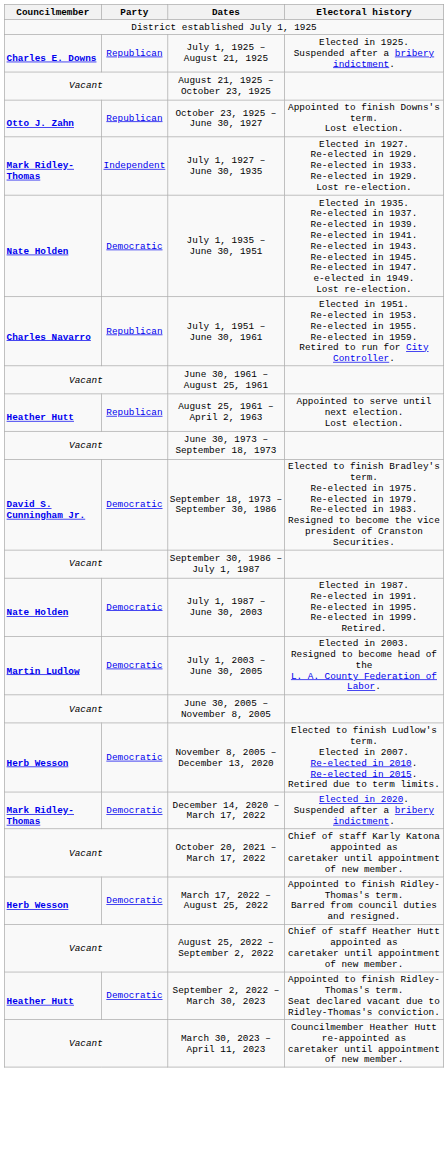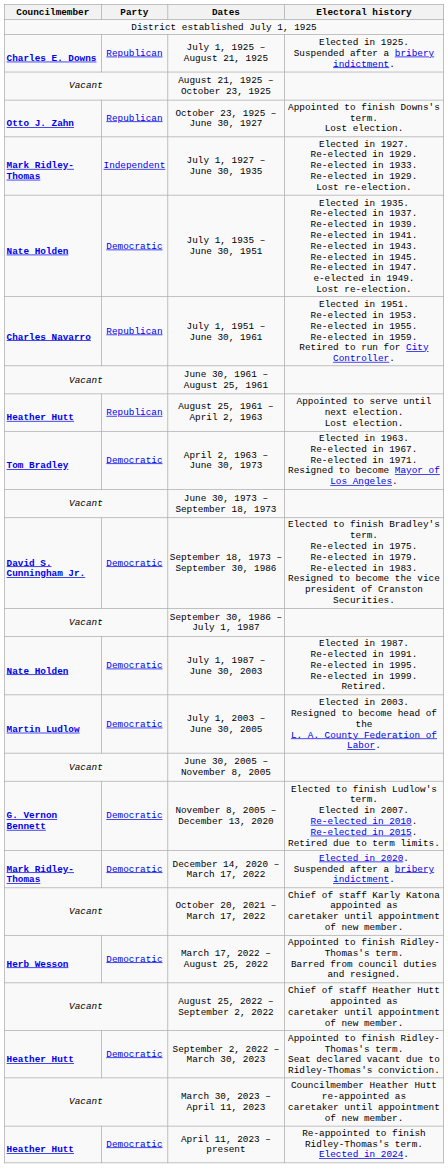+ row: Tom Bradley | Democratic | April 2, 1963 – June 30, 1973 | Elected in 1963. Re-elected in 1967. Re-elected in 1971. Resigned to become Mayor of Los Angeles.
November 8, 2005 – December 13, 2020 | Councilmember: Herb Wesson -> G. Vernon Bennett
+ row: Heather Hutt | Democratic | April 11, 2023 – present | Re-appointed to finish Ridley-Thomas's term. Elected in 2024.
